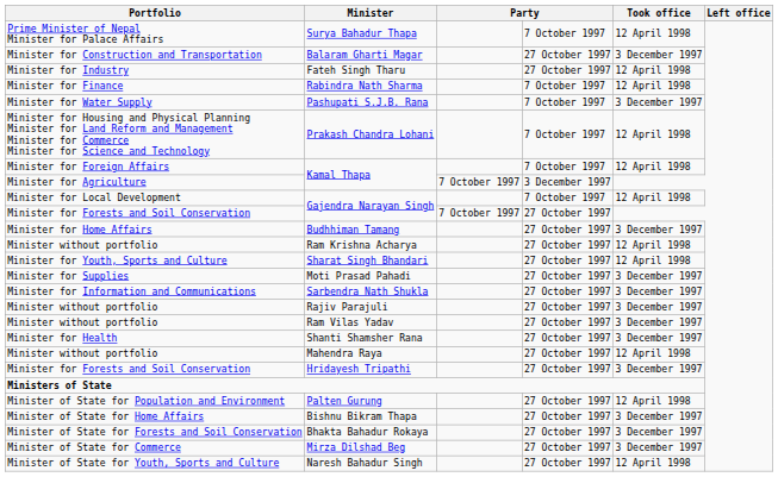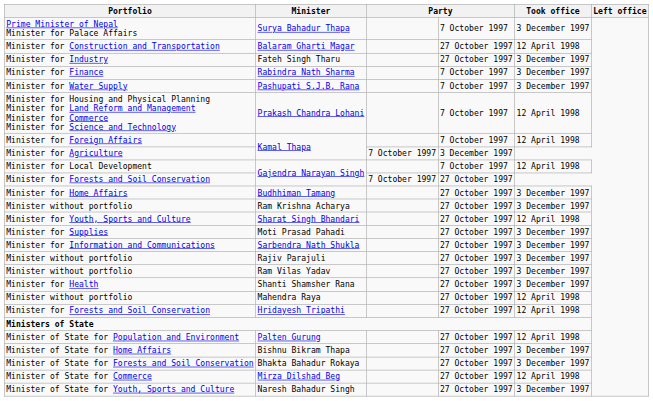Surya Bahadur Thapa | Took office: 12 April 1998 -> 3 December 1997
Balaram Gharti Magar | Took office: 3 December 1997 -> 12 April 1998
Fateh Singh Tharu | Took office: 12 April 1998 -> 3 December 1997
Rabindra Nath Sharma | Took office: 12 April 1998 -> 3 December 1997
Ram Krishna Acharya | Took office: 12 April 1998 -> 3 December 1997
Hridayesh Tripathi | Took office: 3 December 1997 -> 12 April 1998
Mirza Dilshad Beg | Took office: 3 December 1997 -> 12 April 1998
Naresh Bahadur Singh | Took office: 12 April 1998 -> 3 December 1997
